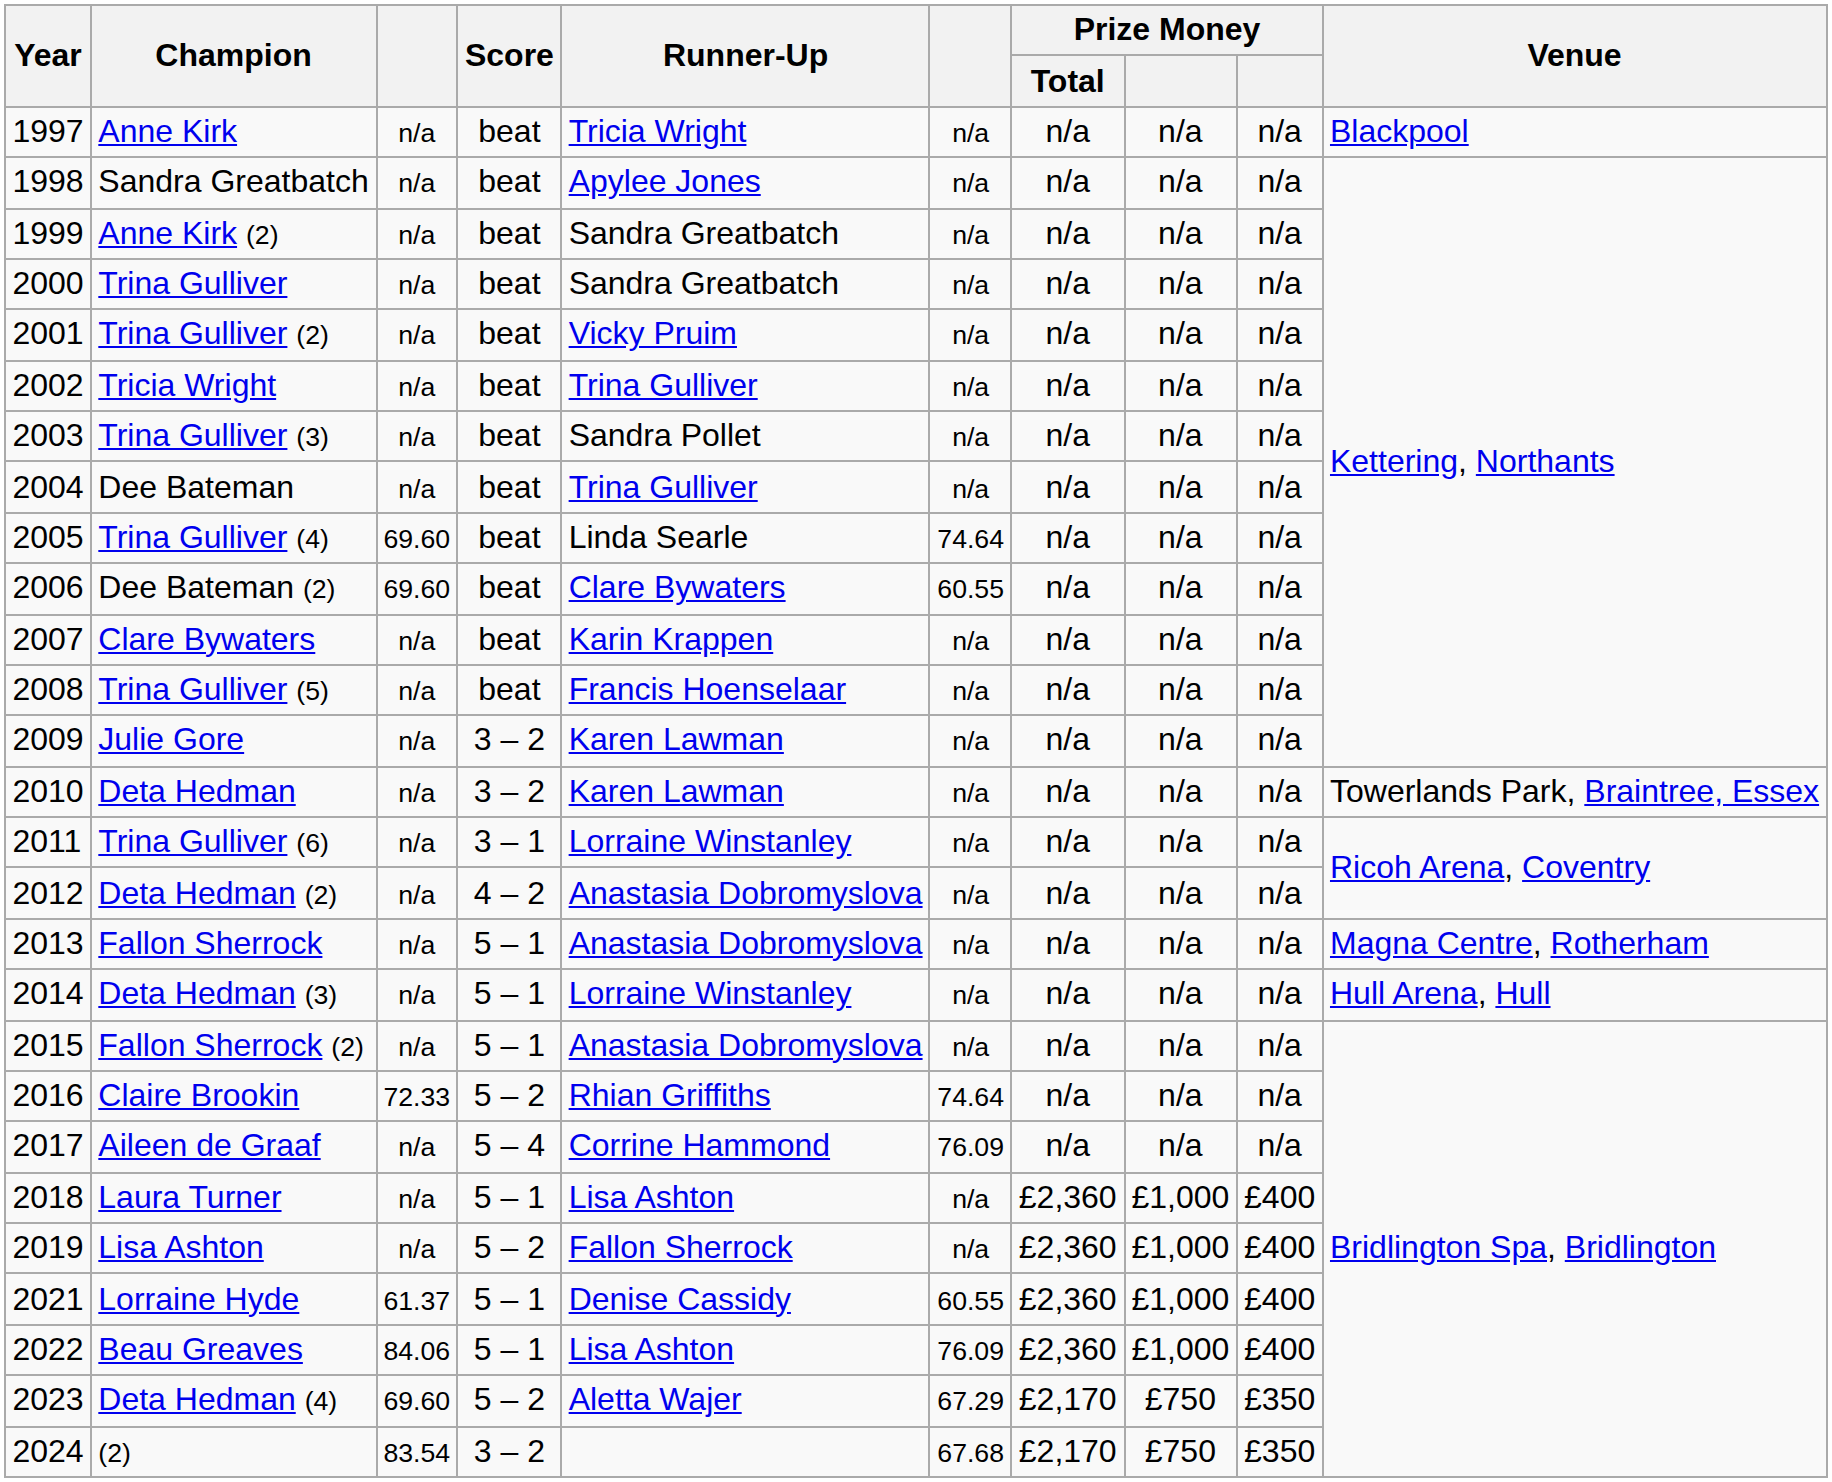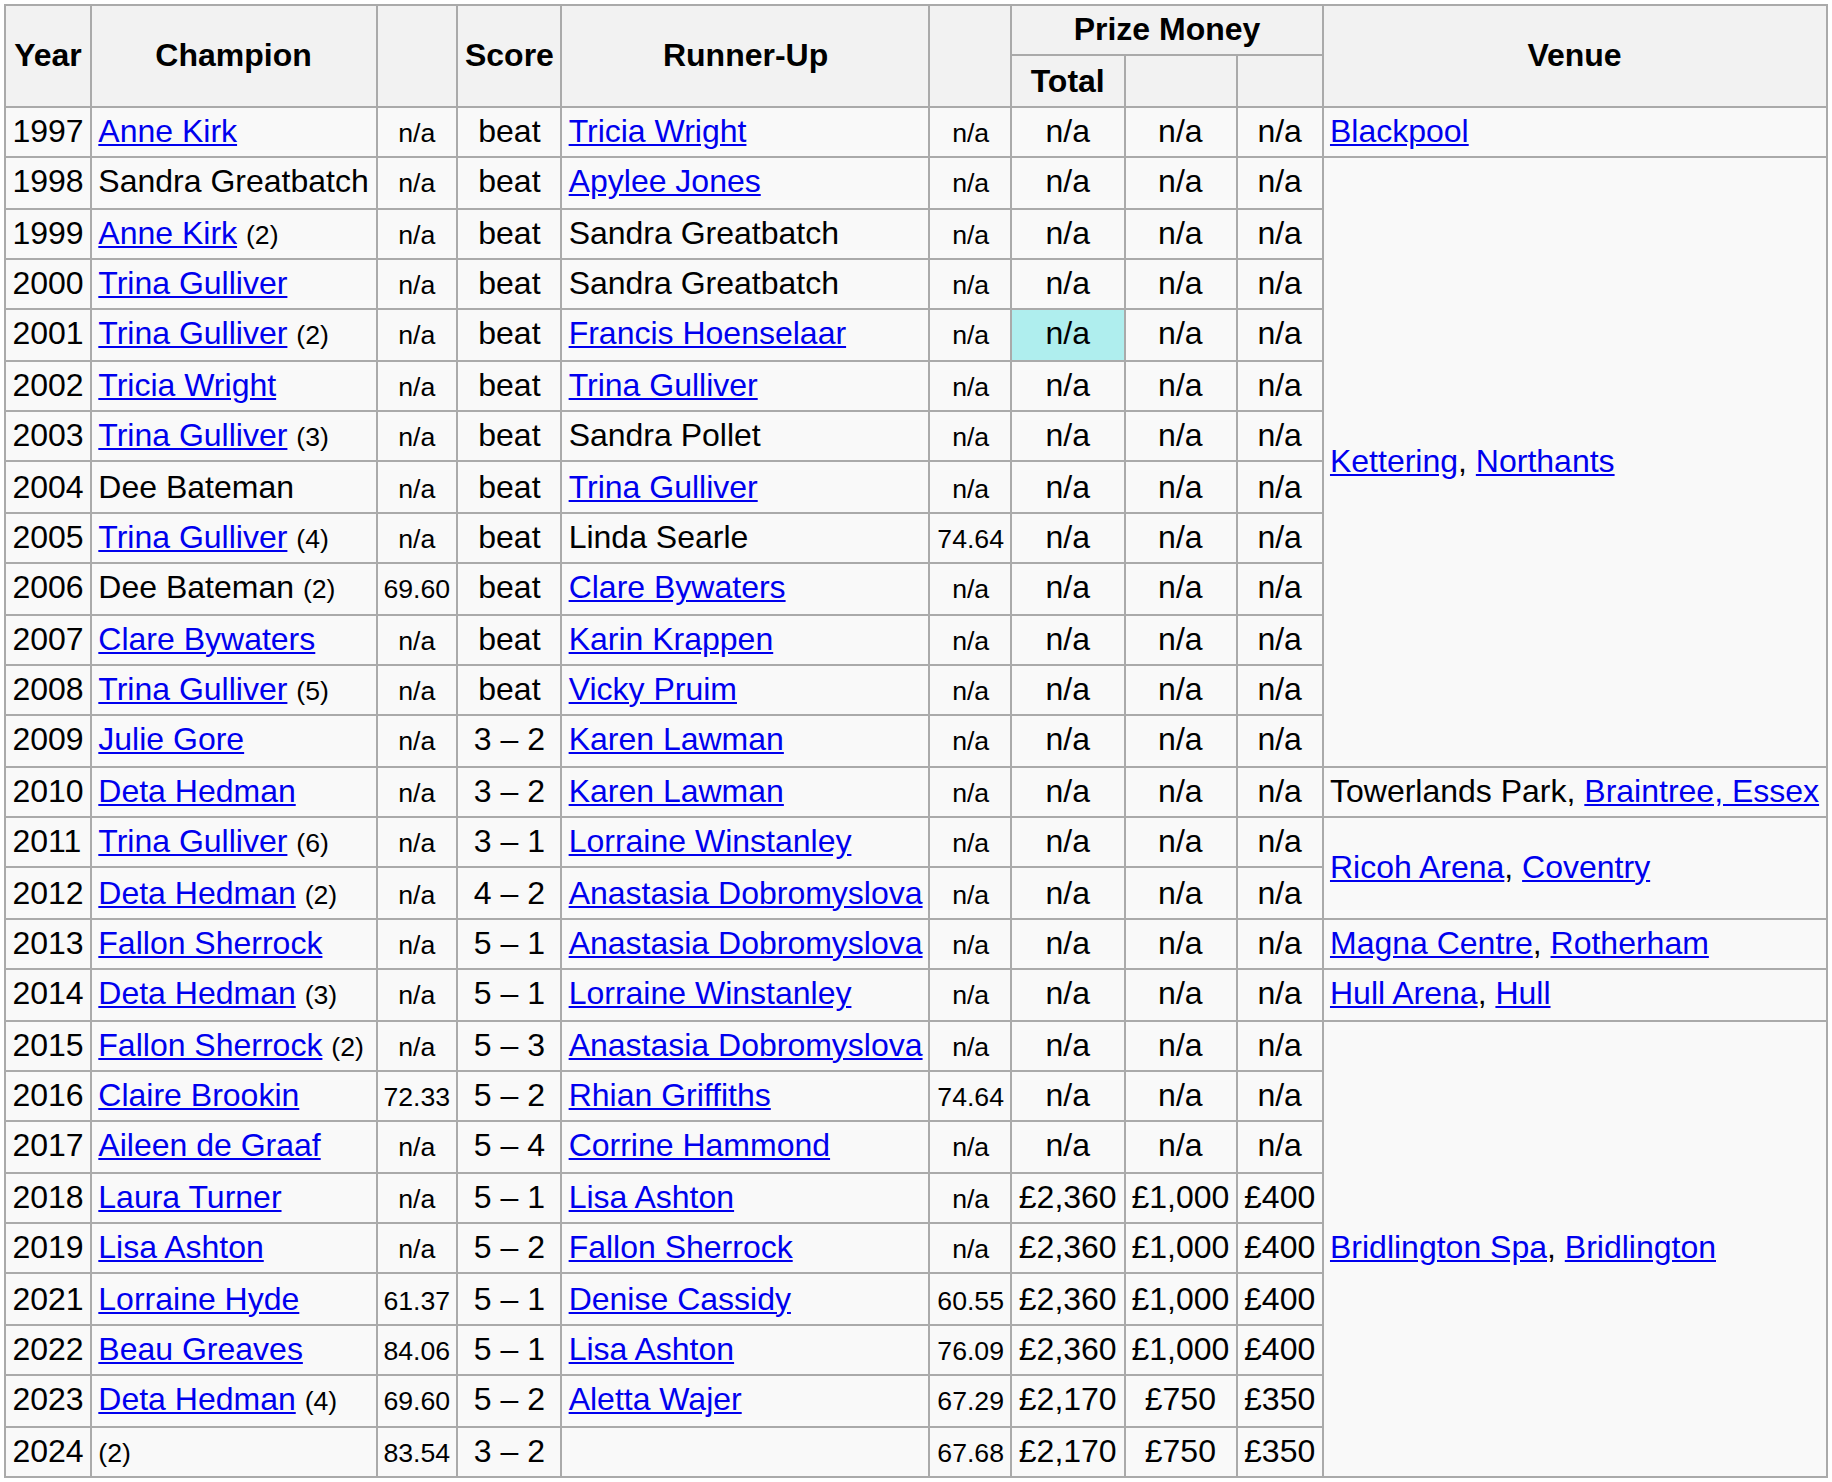Trina Gulliver (2) | Runner-Up: Vicky Pruim -> Francis Hoenselaar
Trina Gulliver (2) | Prize Money / Total: no background -> paleturquoise background
Trina Gulliver (4) | column 3: 69.60 -> n/a
Dee Bateman (2) | column 6: 60.55 -> n/a
Trina Gulliver (5) | Runner-Up: Francis Hoenselaar -> Vicky Pruim
Fallon Sherrock (2) | Score: 5 – 1 -> 5 – 3
Aileen de Graaf | column 6: 76.09 -> n/a
